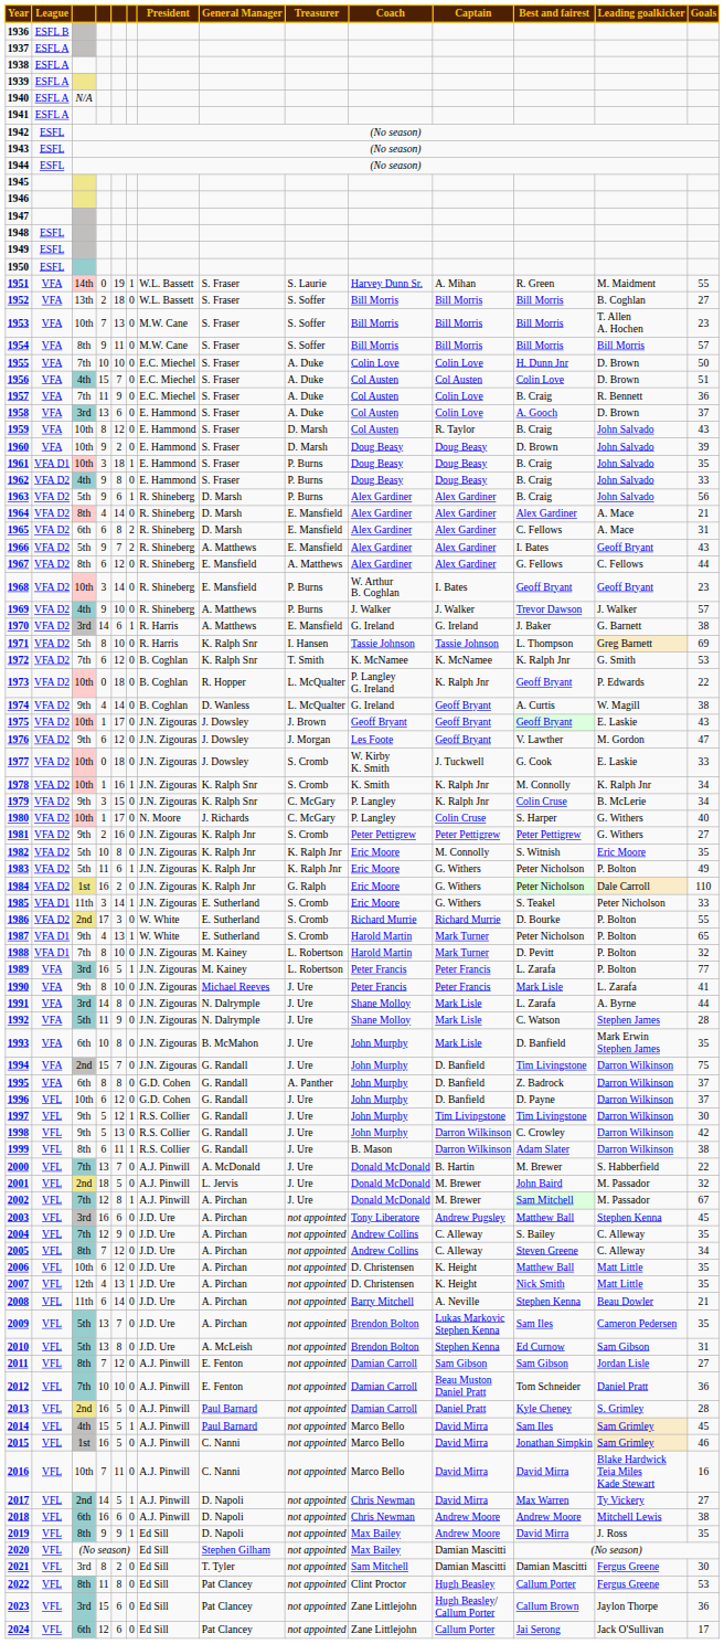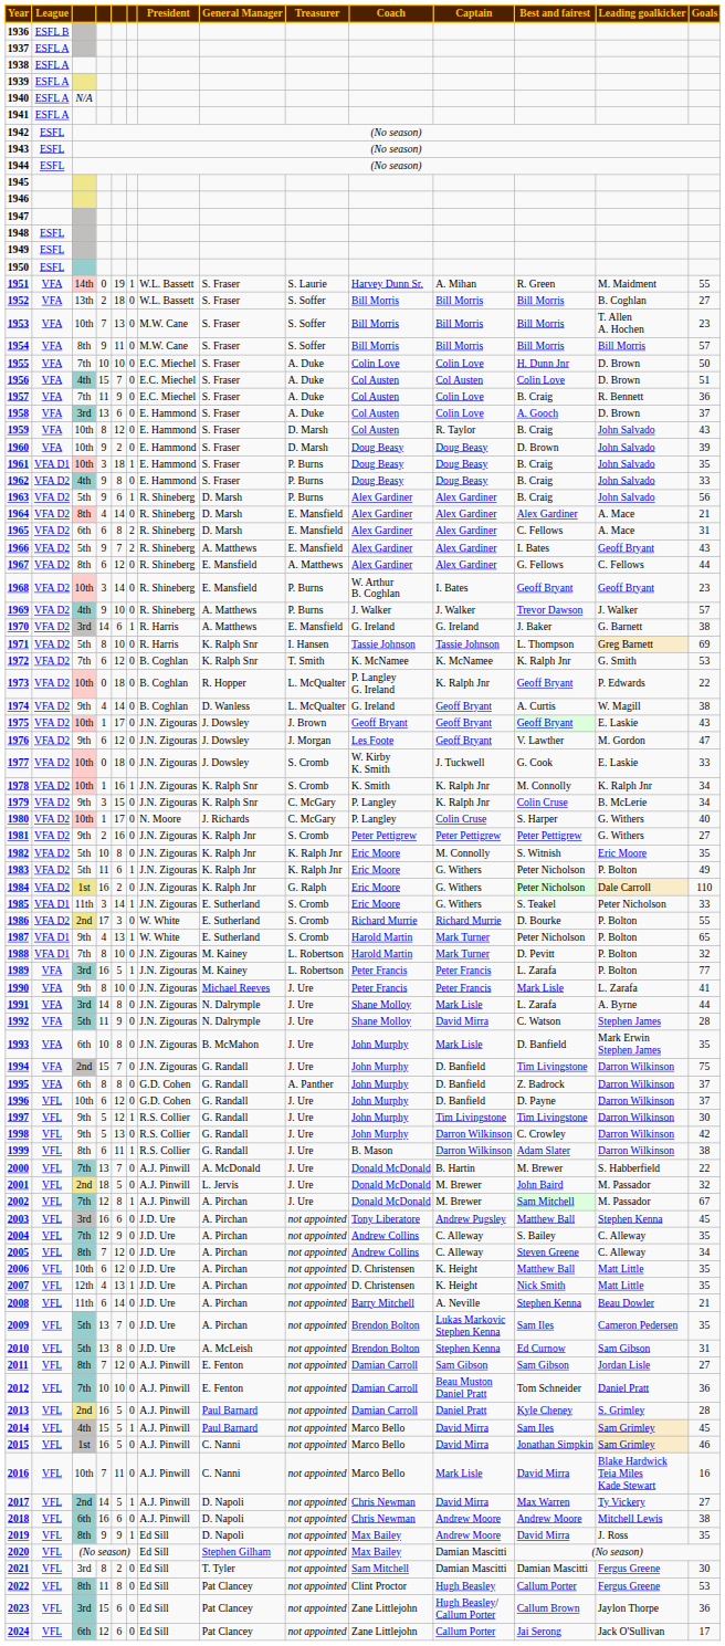1992 | Captain: Mark Lisle -> David Mirra
2016 | Captain: David Mirra -> Mark Lisle
